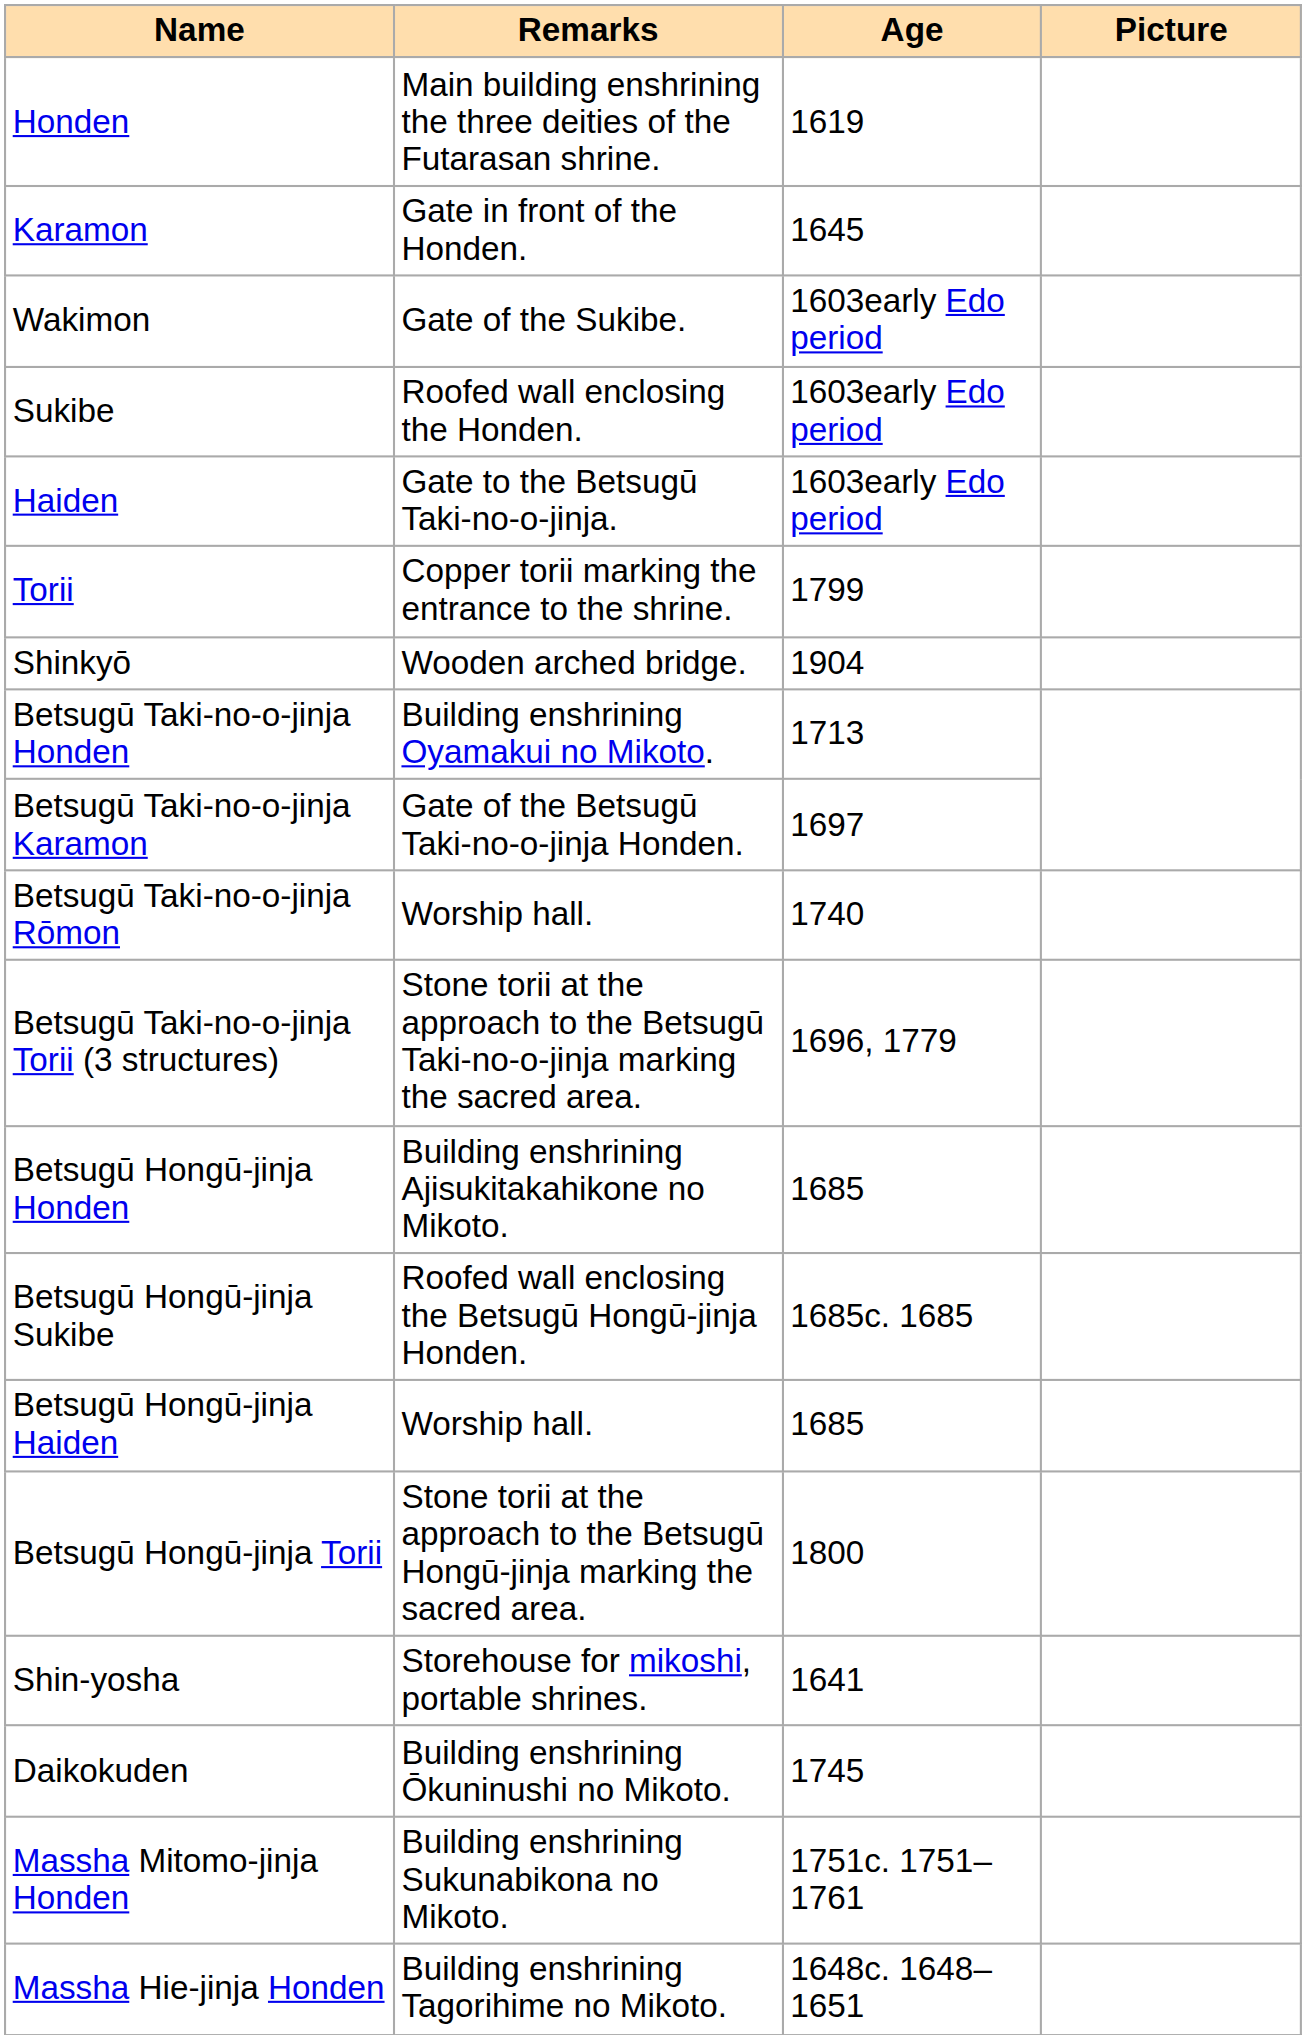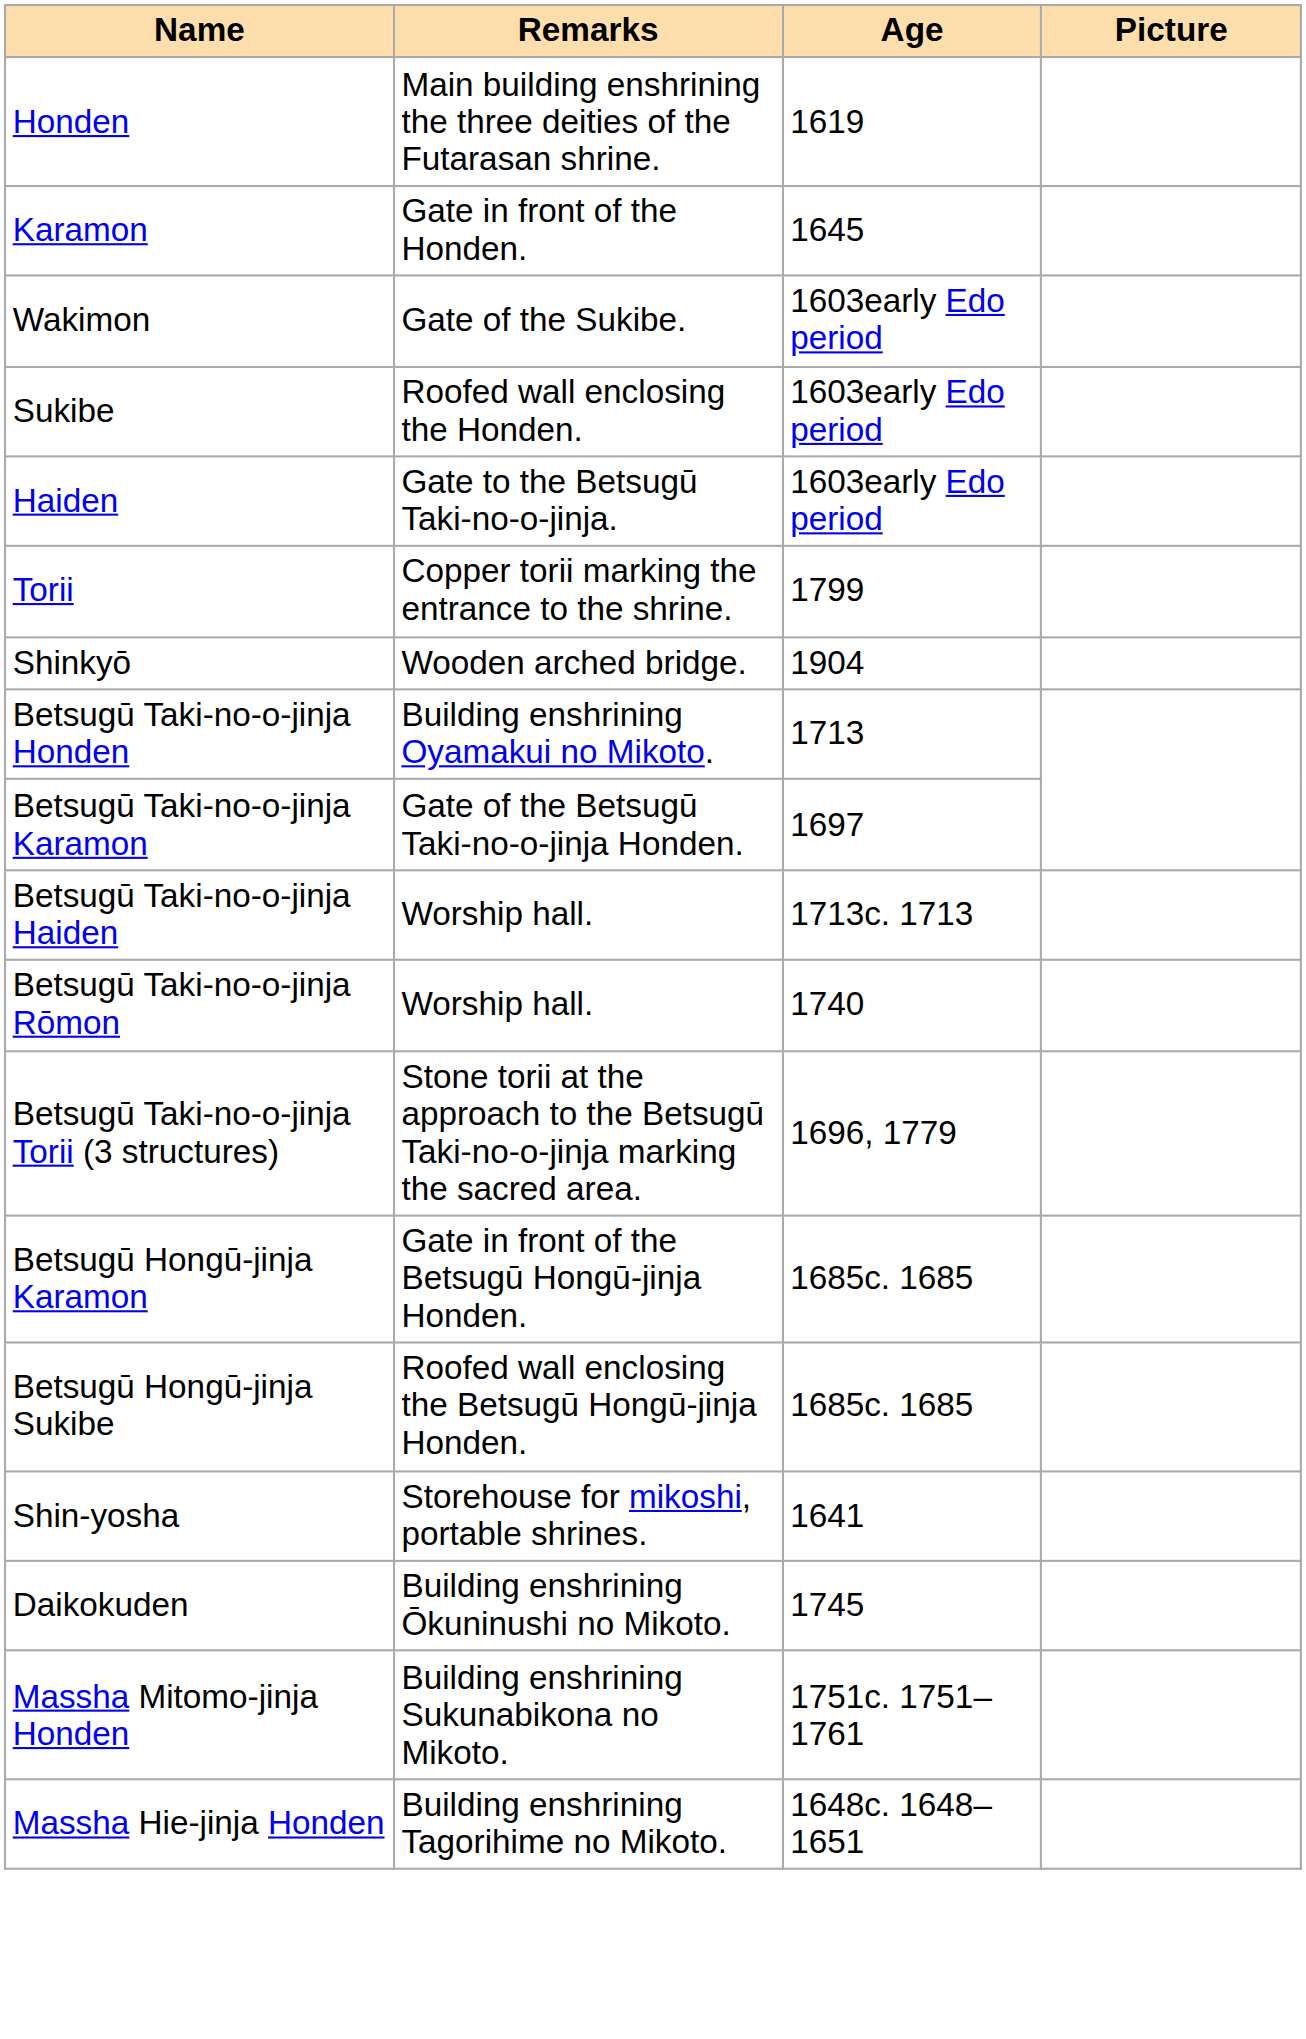+ row: Betsugū Taki-no-o-jinja Haiden | Worship hall. | 1713c. 1713
- row: Betsugū Hongū-jinja Honden | Building enshrining Ajisukitakahikone no Mikoto. | 1685
+ row: Betsugū Hongū-jinja Karamon | Gate in front of the Betsugū Hongū-jinja Honden. | 1685c. 1685
- row: Betsugū Hongū-jinja Haiden | Worship hall. | 1685
- row: Betsugū Hongū-jinja Torii | Stone torii at the approach to the Betsugū Hongū-jinja marking the sacred area. | 1800
